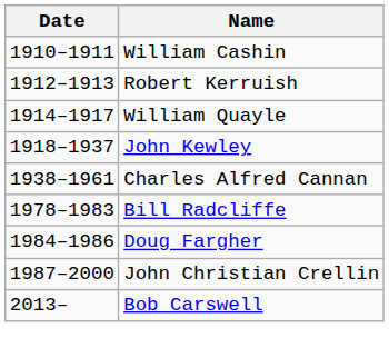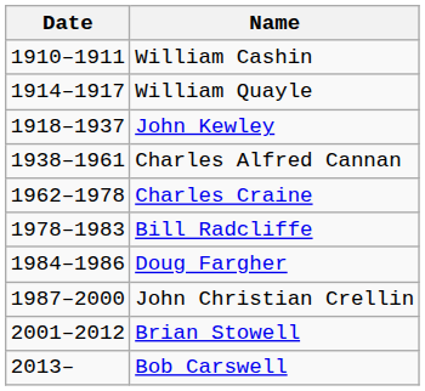- row: 1912–1913 | Robert Kerruish
+ row: 1962–1978 | Charles Craine
+ row: 2001–2012 | Brian Stowell
